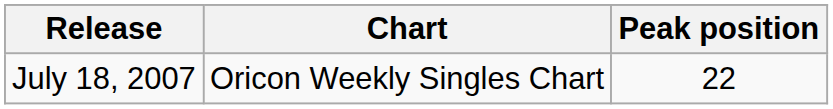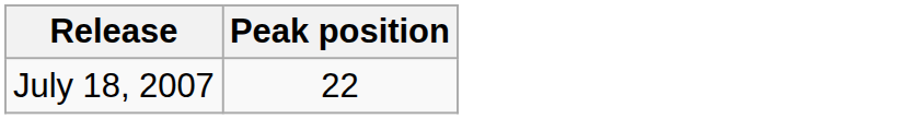- column: Chart | Oricon Weekly Singles Chart
